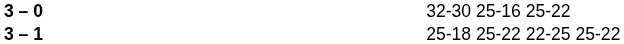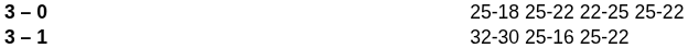3 – 0 | column 4: 32-30 25-16 25-22 -> 25-18 25-22 22-25 25-22
3 – 1 | column 4: 25-18 25-22 22-25 25-22 -> 32-30 25-16 25-22
